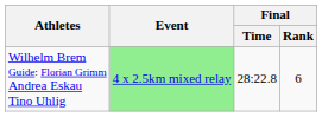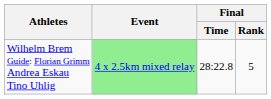Wilhelm Brem Guide: Florian Grimm Andrea Eskau Tino Uhlig | Final / Rank: 6 -> 5
